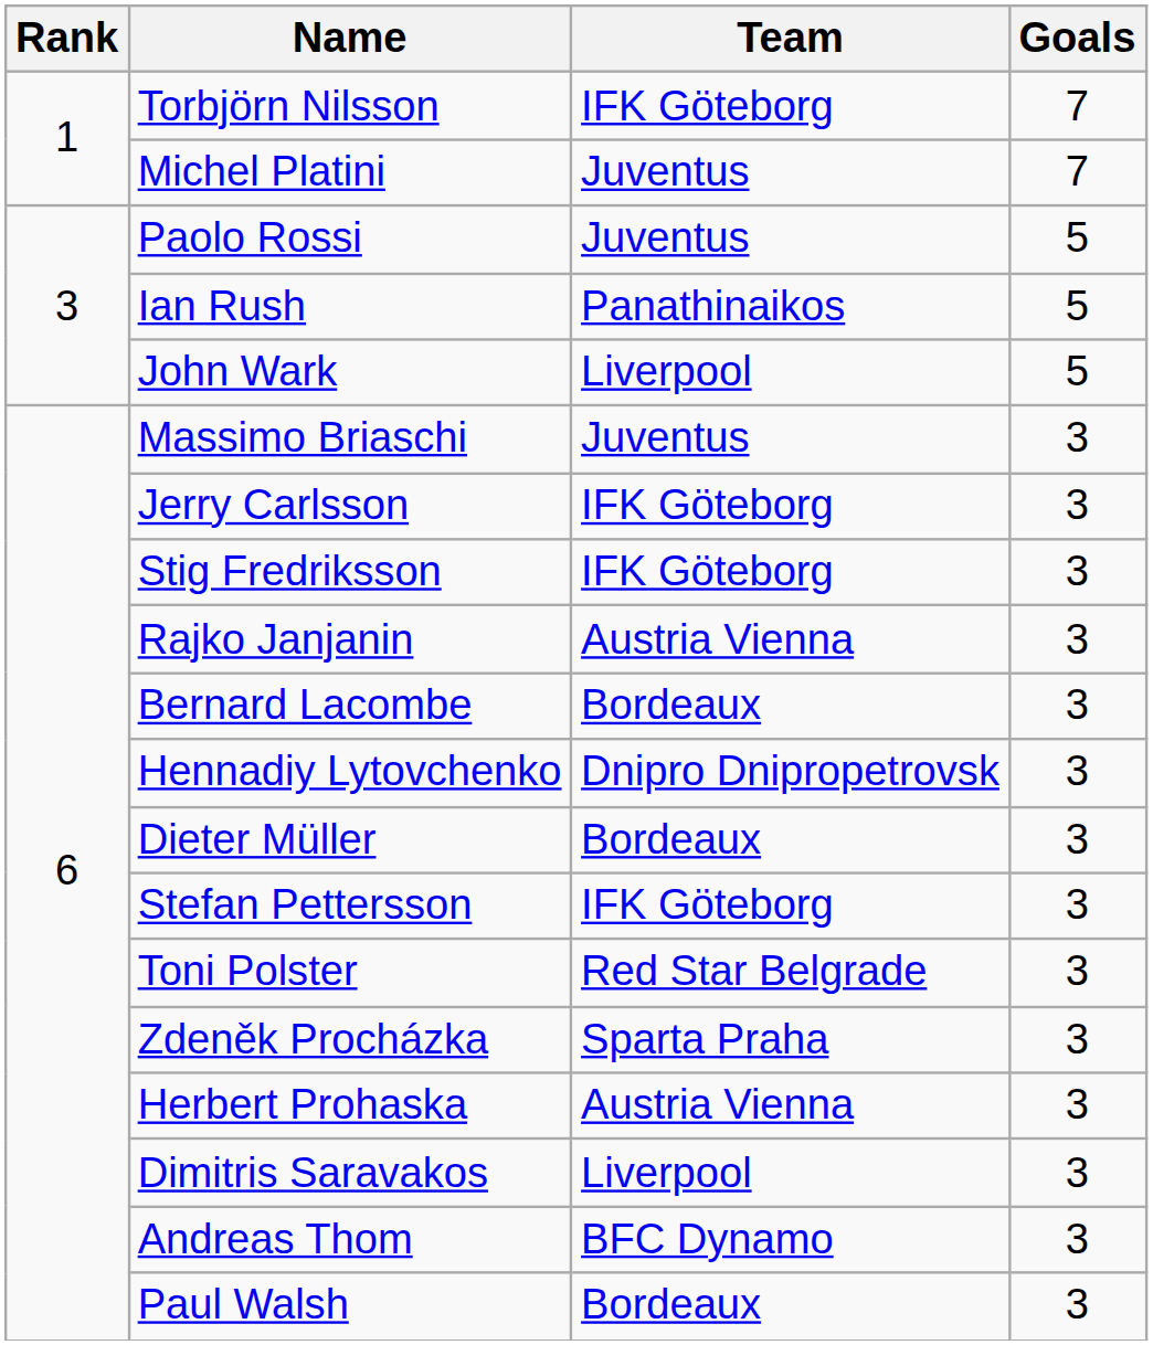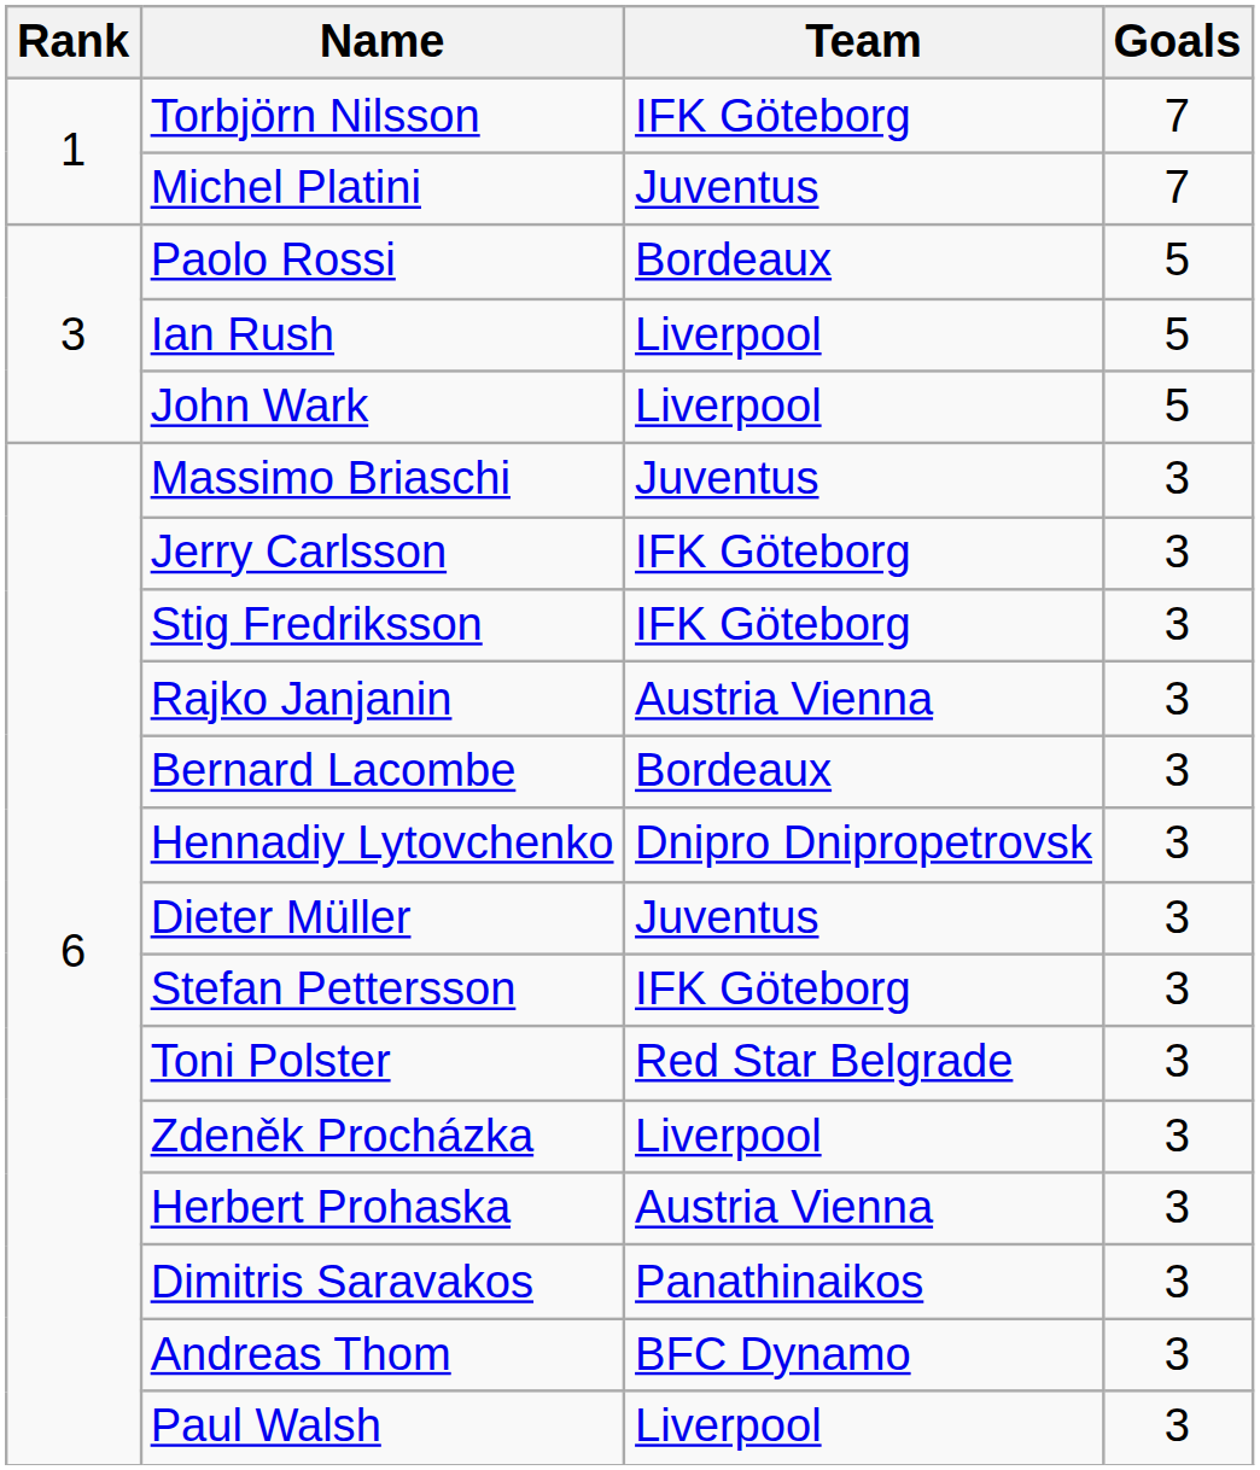Paolo Rossi | Team: Juventus -> Bordeaux
Ian Rush | Team: Panathinaikos -> Liverpool
Dieter Müller | Team: Bordeaux -> Juventus
Zdeněk Procházka | Team: Sparta Praha -> Liverpool
Dimitris Saravakos | Team: Liverpool -> Panathinaikos
Paul Walsh | Team: Bordeaux -> Liverpool
